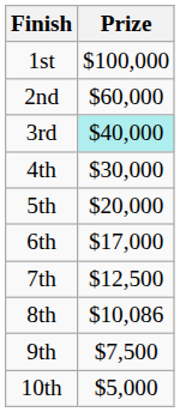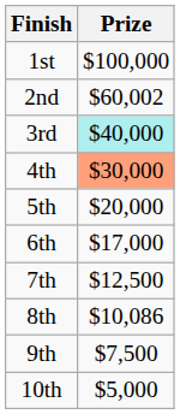2nd | Prize: $60,000 -> $60,002
4th | Prize: no background -> lightsalmon background
